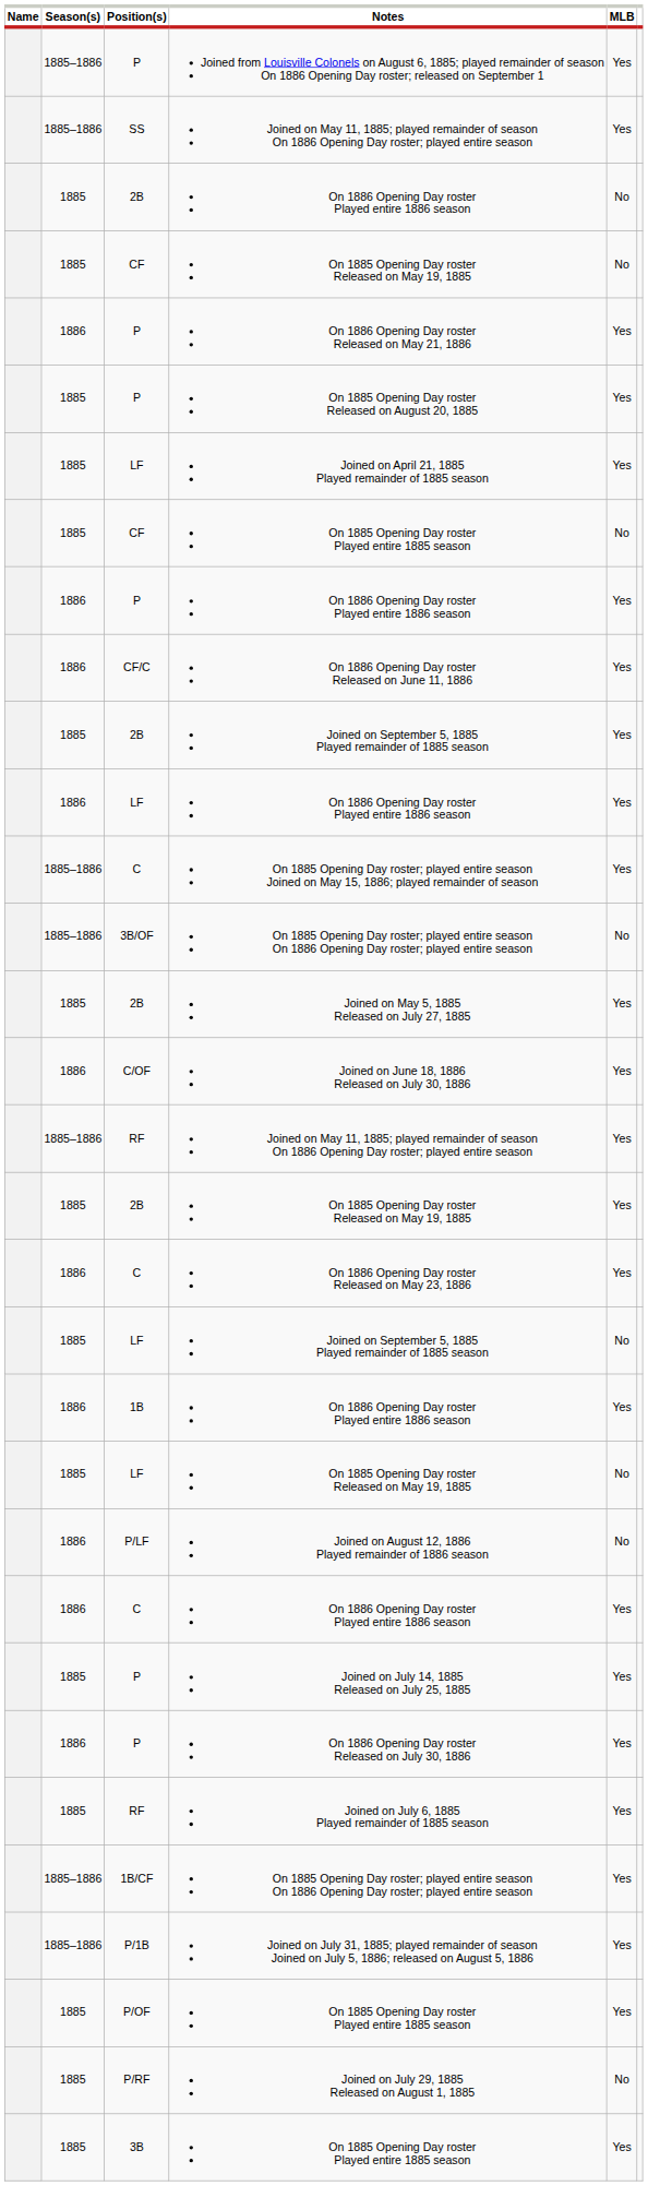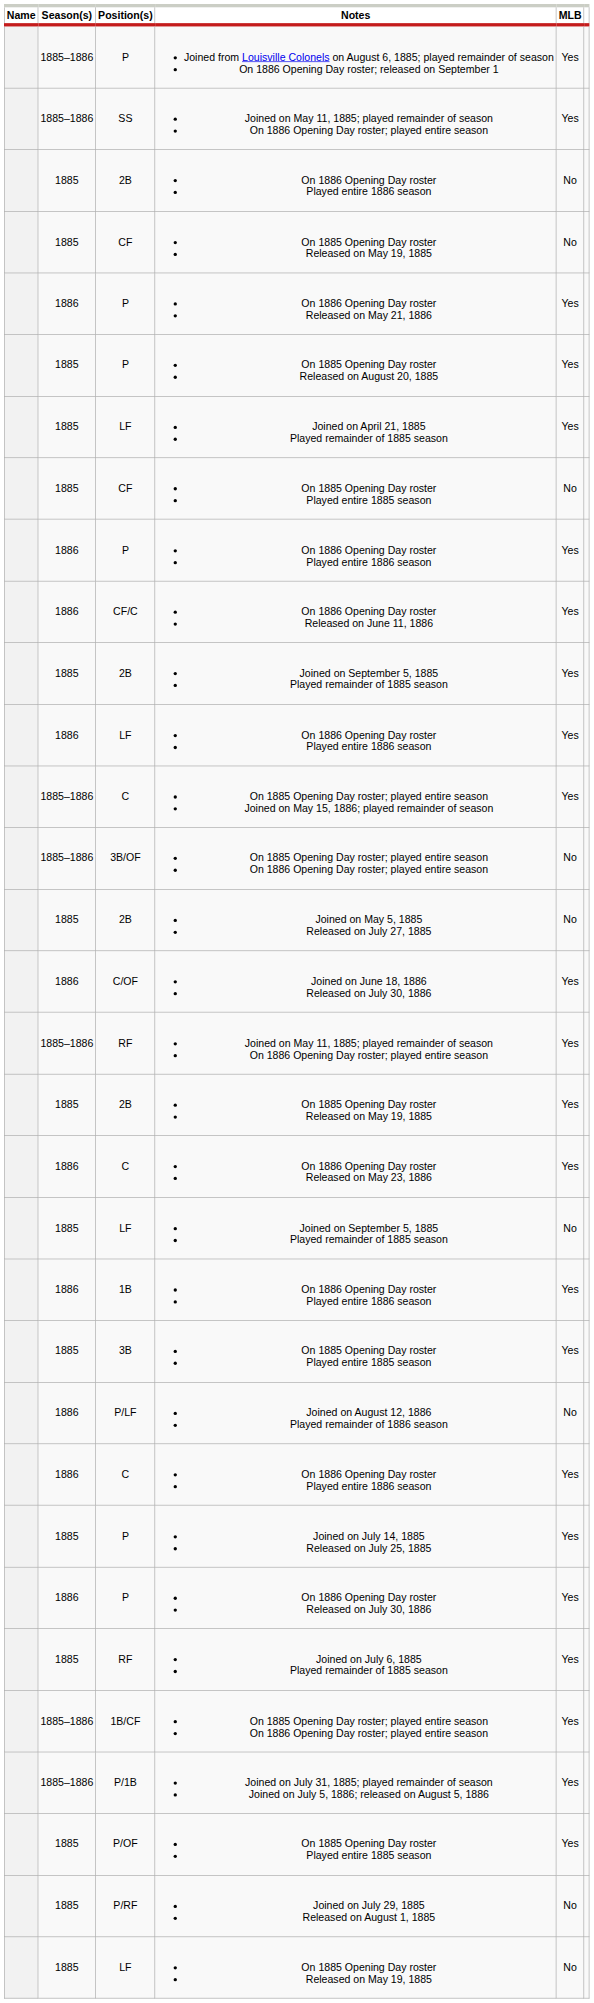Joined on May 5, 1885 Released on July 27, 1885 | MLB: Yes -> No
rows swapped: LF / On 1885 Opening Day roster Released on May 19, 1885 <-> 3B / On 1885 Opening Day roster Played entire 1885 season
